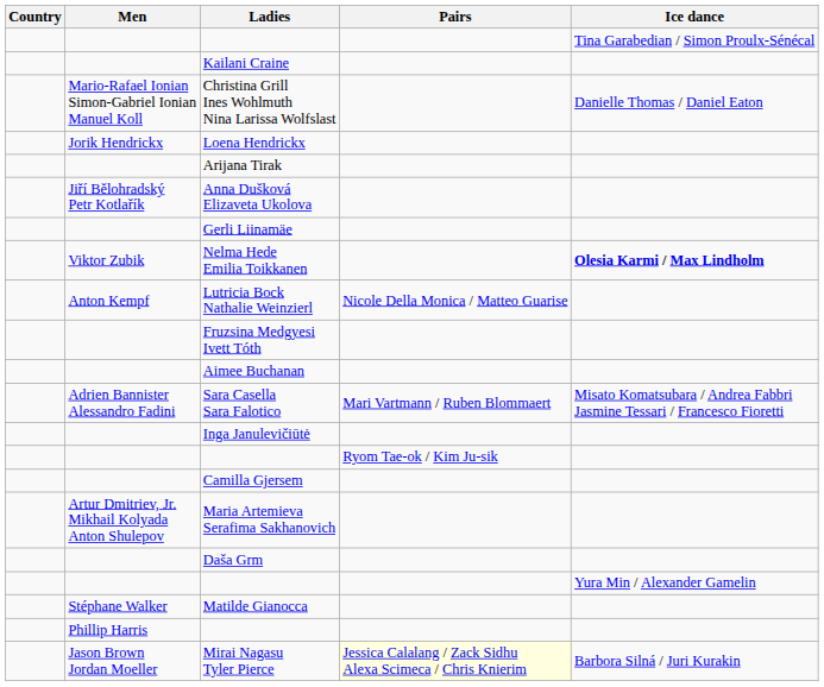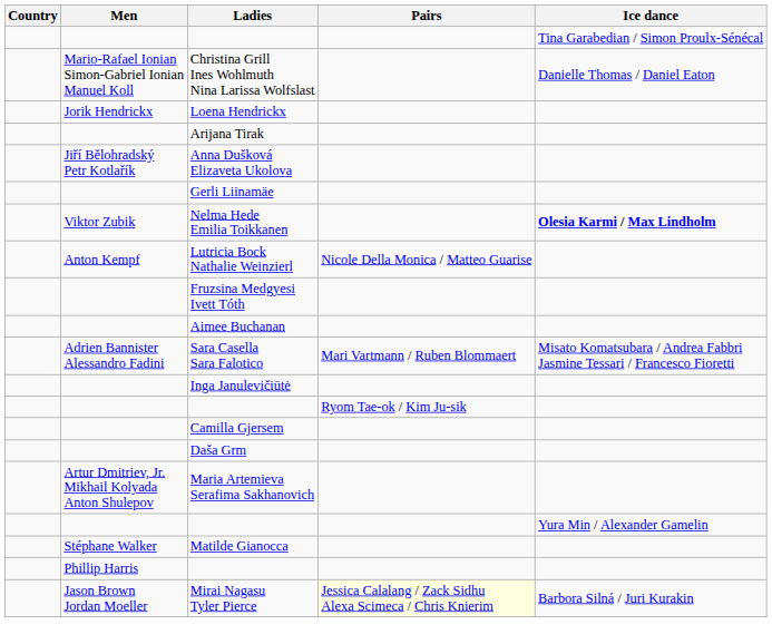- row: Kailani Craine
rows swapped: Maria Artemieva Serafima Sakhanovich <-> Daša Grm
